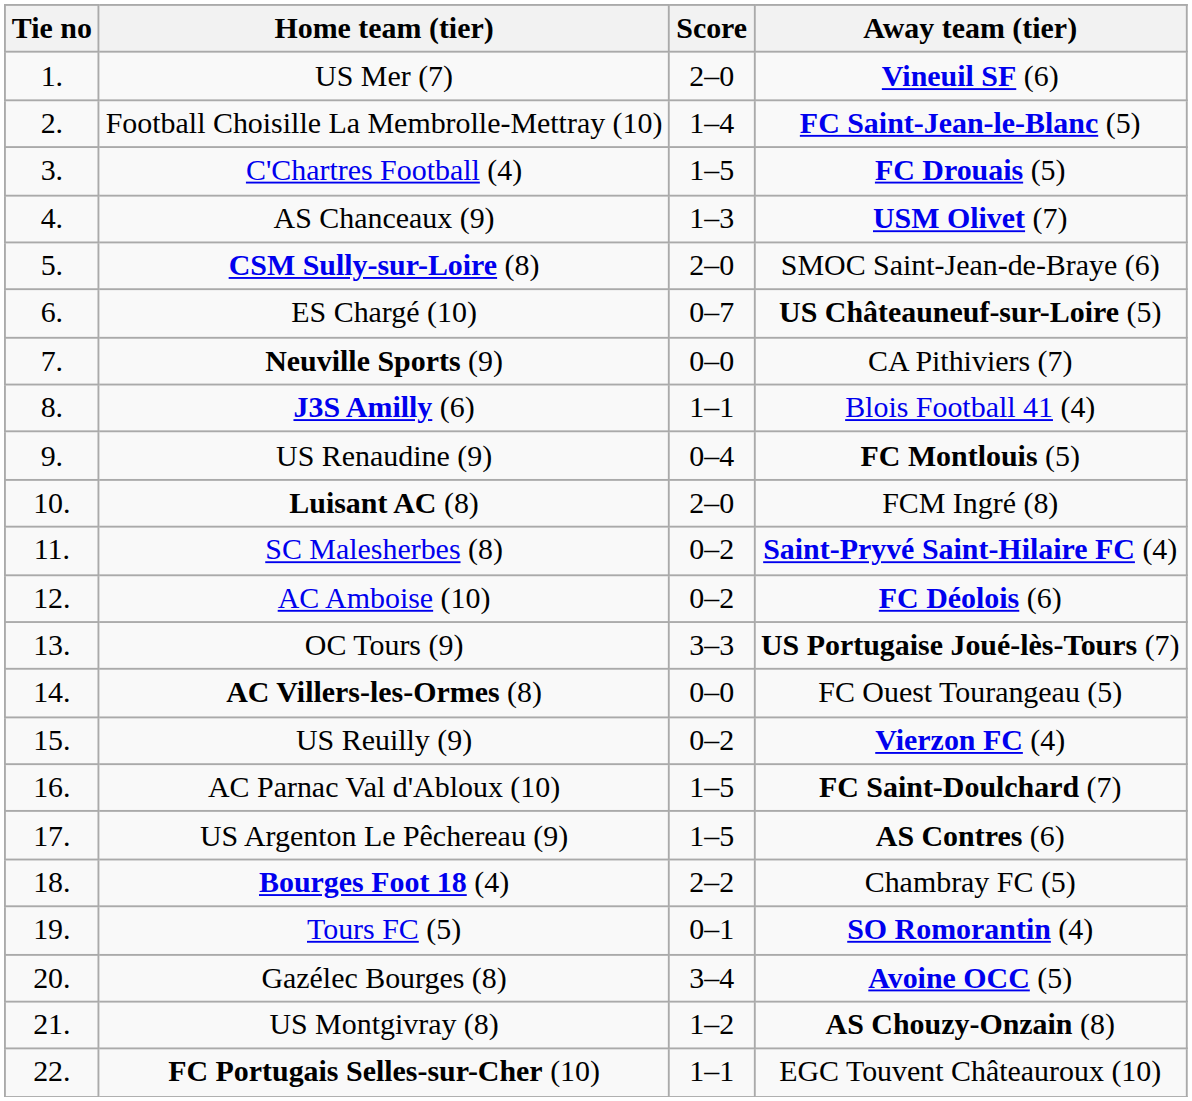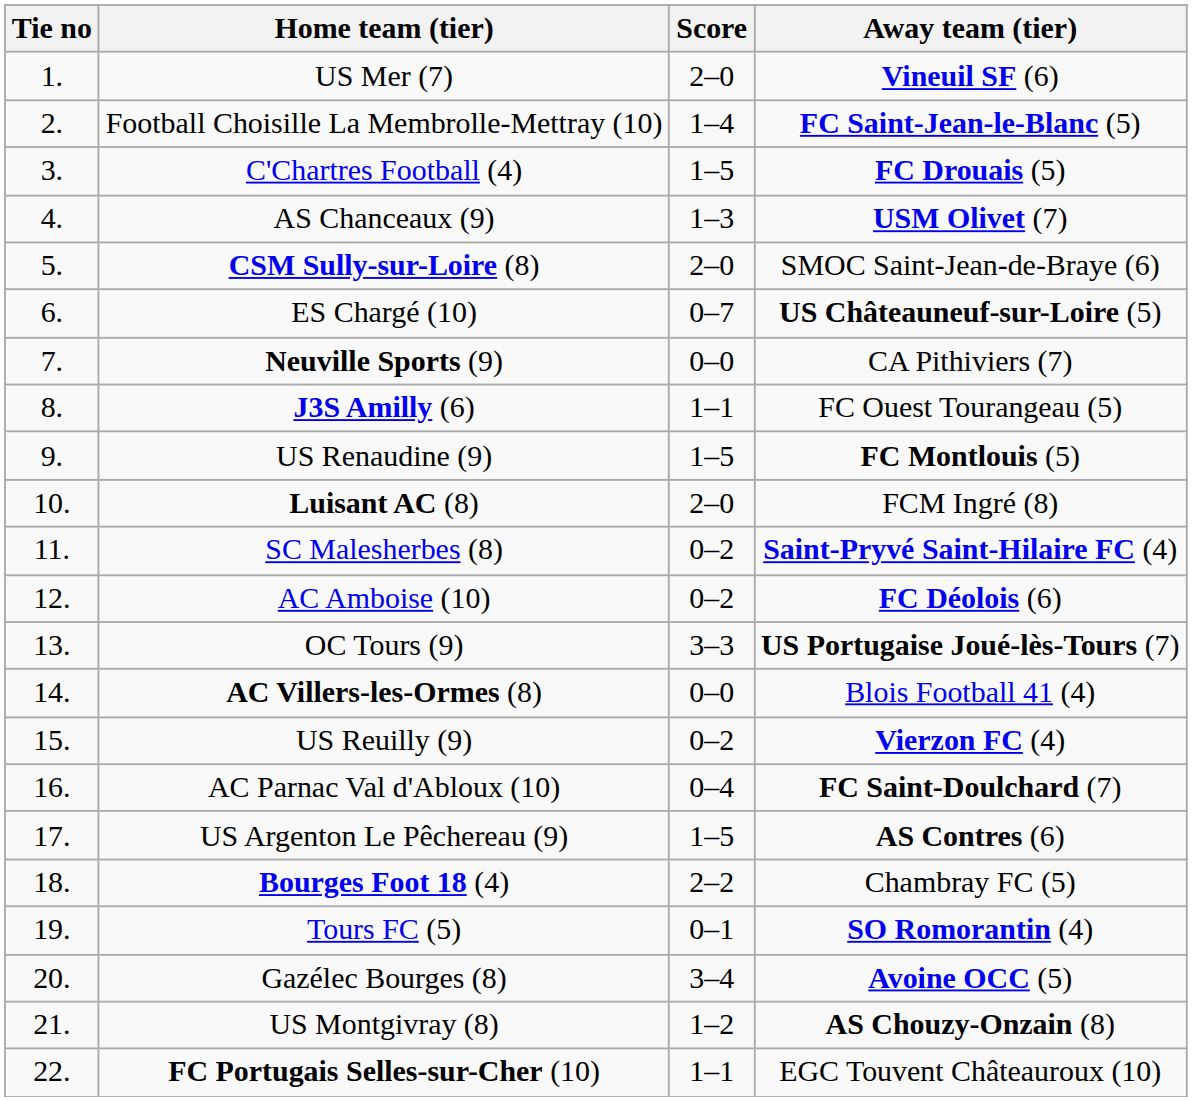J3S Amilly (6) | Away team (tier): Blois Football 41 (4) -> FC Ouest Tourangeau (5)
US Renaudine (9) | Score: 0–4 -> 1–5
AC Villers-les-Ormes (8) | Away team (tier): FC Ouest Tourangeau (5) -> Blois Football 41 (4)
AC Parnac Val d'Abloux (10) | Score: 1–5 -> 0–4
